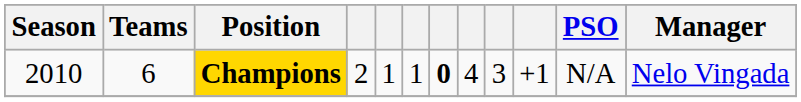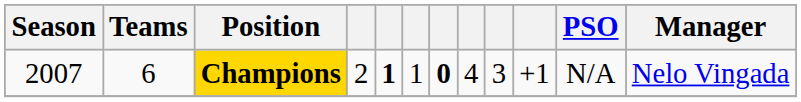Champions | Season: 2010 -> 2007
Champions | column 5: normal -> bold
